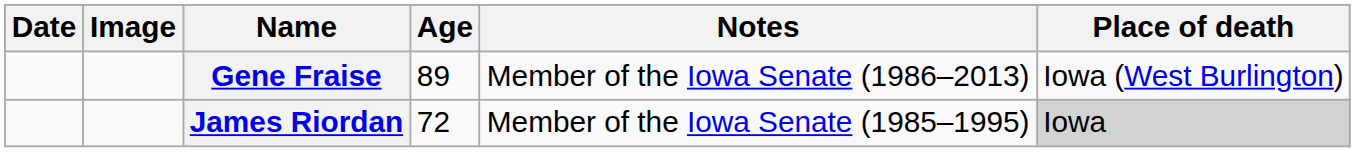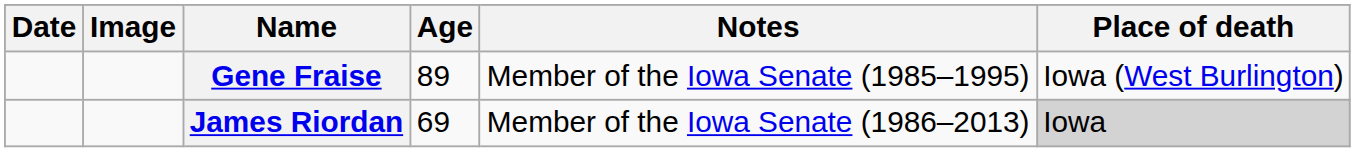Gene Fraise | Notes: Member of the Iowa Senate (1986–2013) -> Member of the Iowa Senate (1985–1995)
James Riordan | Age: 72 -> 69
James Riordan | Notes: Member of the Iowa Senate (1985–1995) -> Member of the Iowa Senate (1986–2013)
